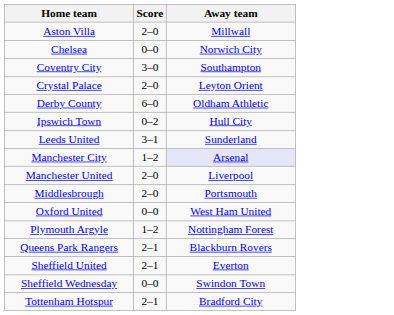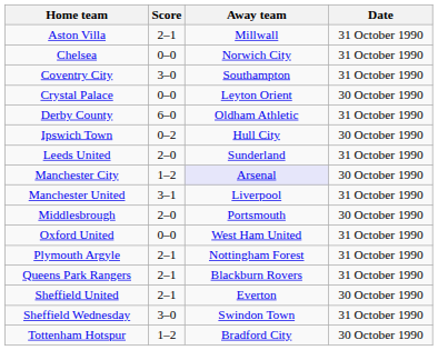+ column: Date | 31 October 1990 | 31 October 1990 | 31 October 1990 | 30 October 1990 | 31 October 1990 | 30 October 1990 | 31 October 1990 | 30 October 1990 | 31 October 1990 | 30 October 1990 | 31 October 1990 | 31 October 1990 | 31 October 1990 | 30 October 1990 | 31 October 1990 | 30 October 1990
Aston Villa | Score: 2–0 -> 2–1
Crystal Palace | Score: 2–0 -> 0–0
Leeds United | Score: 3–1 -> 2–0
Manchester United | Score: 2–0 -> 3–1
Plymouth Argyle | Score: 1–2 -> 2–1
Sheffield Wednesday | Score: 0–0 -> 3–0
Tottenham Hotspur | Score: 2–1 -> 1–2
